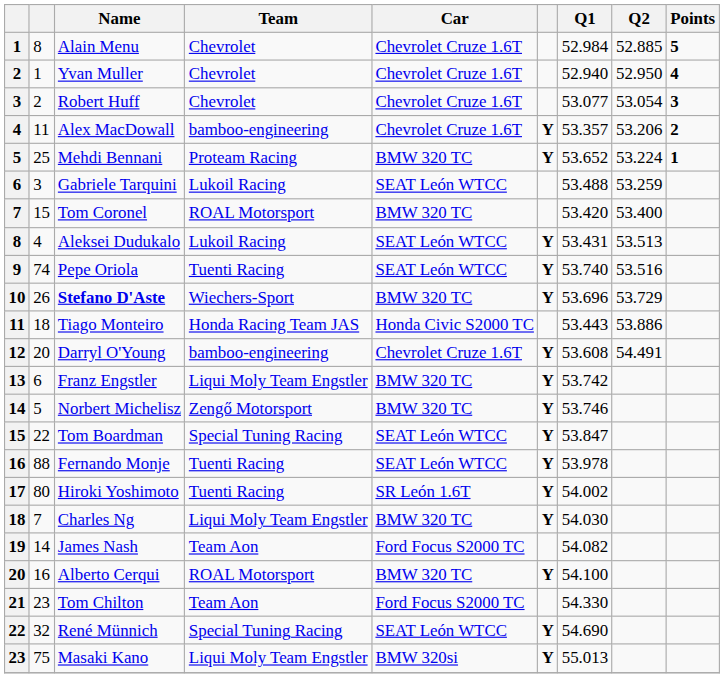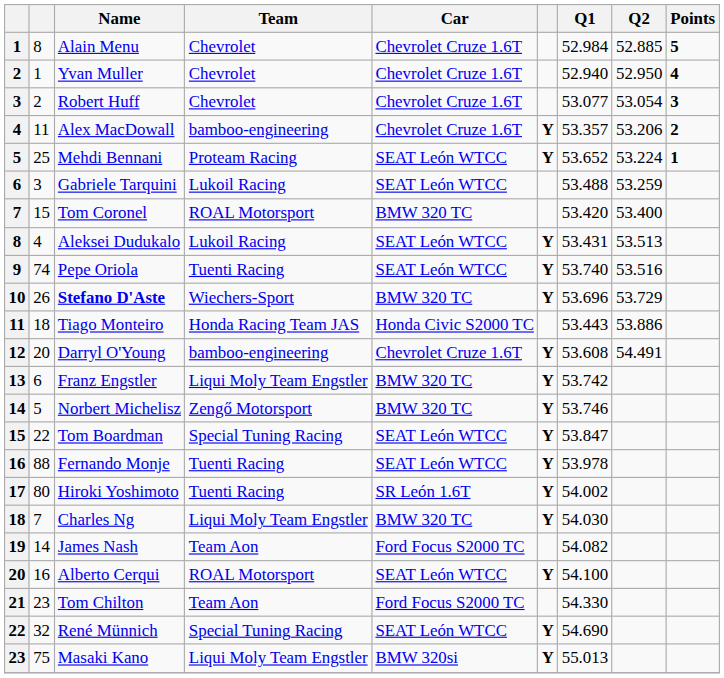Mehdi Bennani | Car: BMW 320 TC -> SEAT León WTCC
Alberto Cerqui | Car: BMW 320 TC -> SEAT León WTCC
